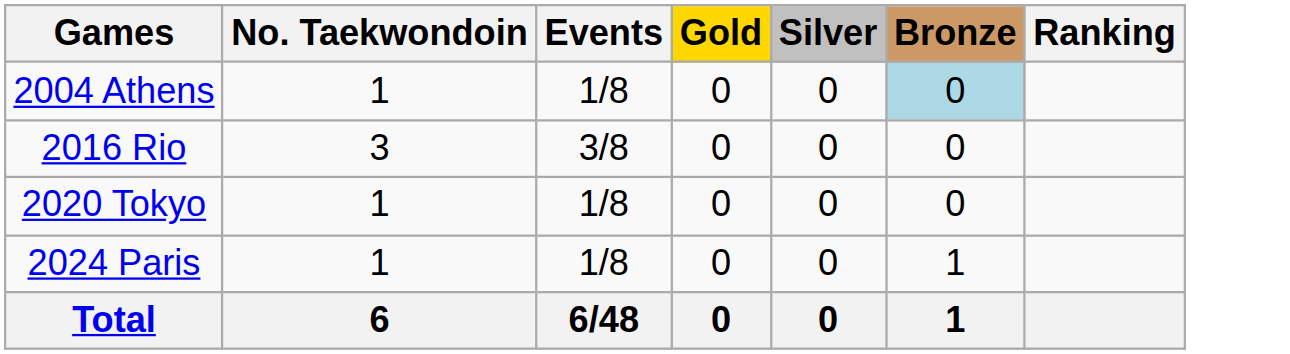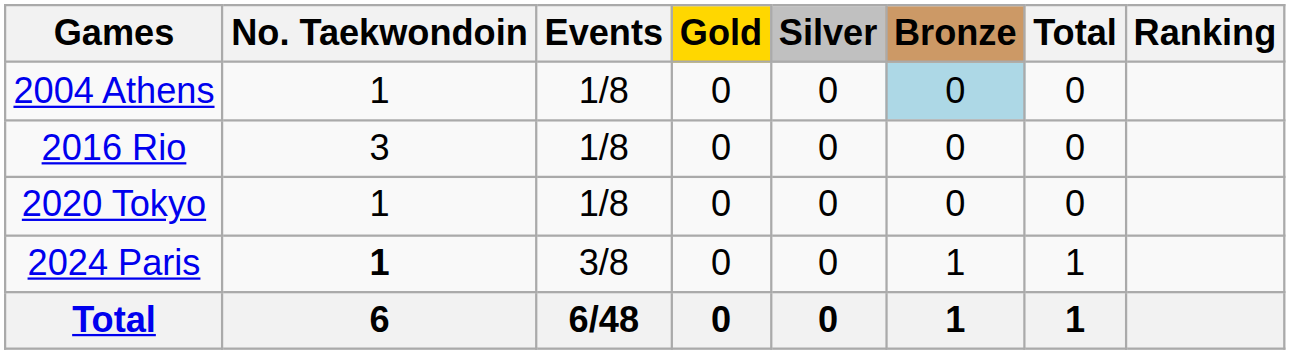+ column: Total | 0 | 0 | 0 | 1 | 1
2016 Rio | Events: 3/8 -> 1/8
2024 Paris | No. Taekwondoin: normal -> bold
2024 Paris | Events: 1/8 -> 3/8
